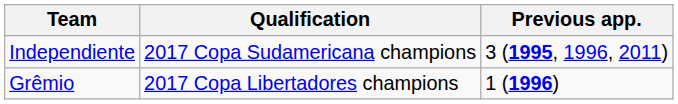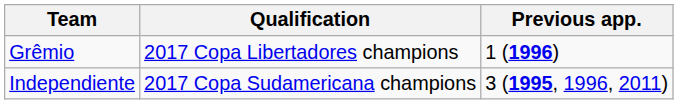rows swapped: Grêmio <-> Independiente
